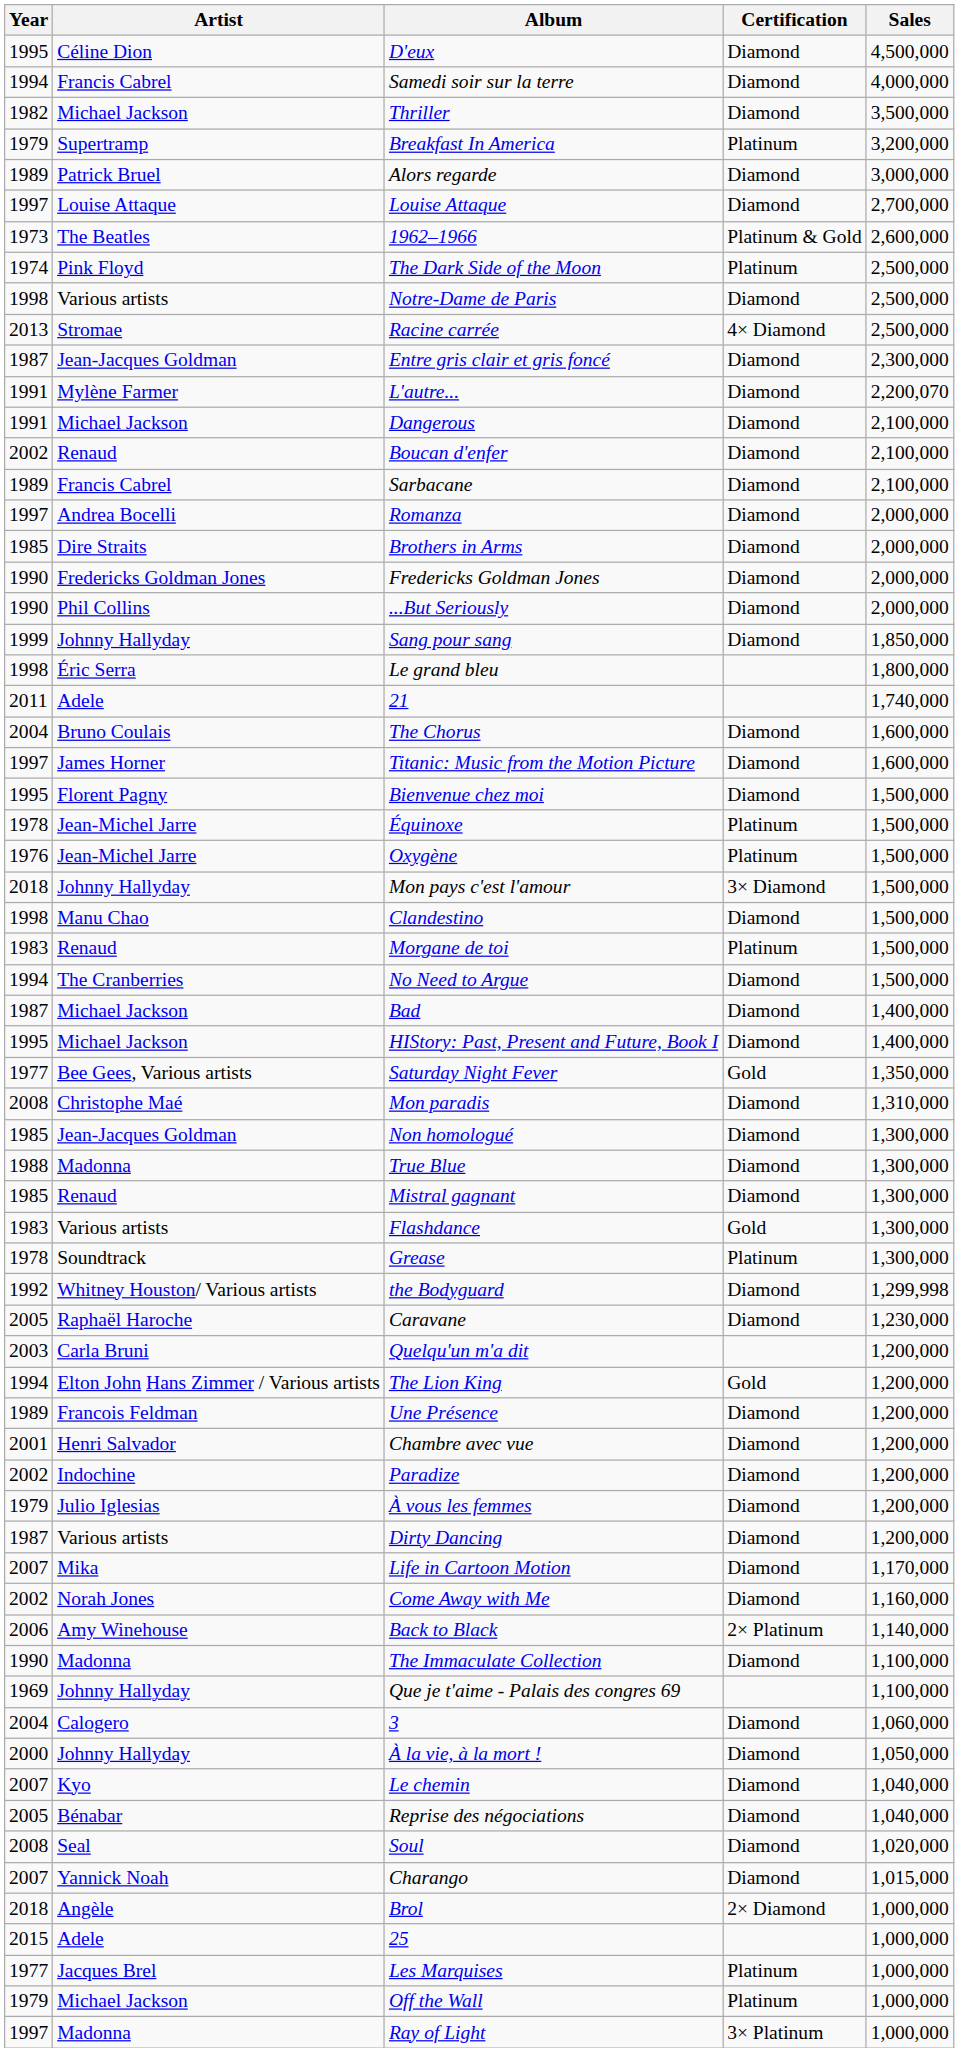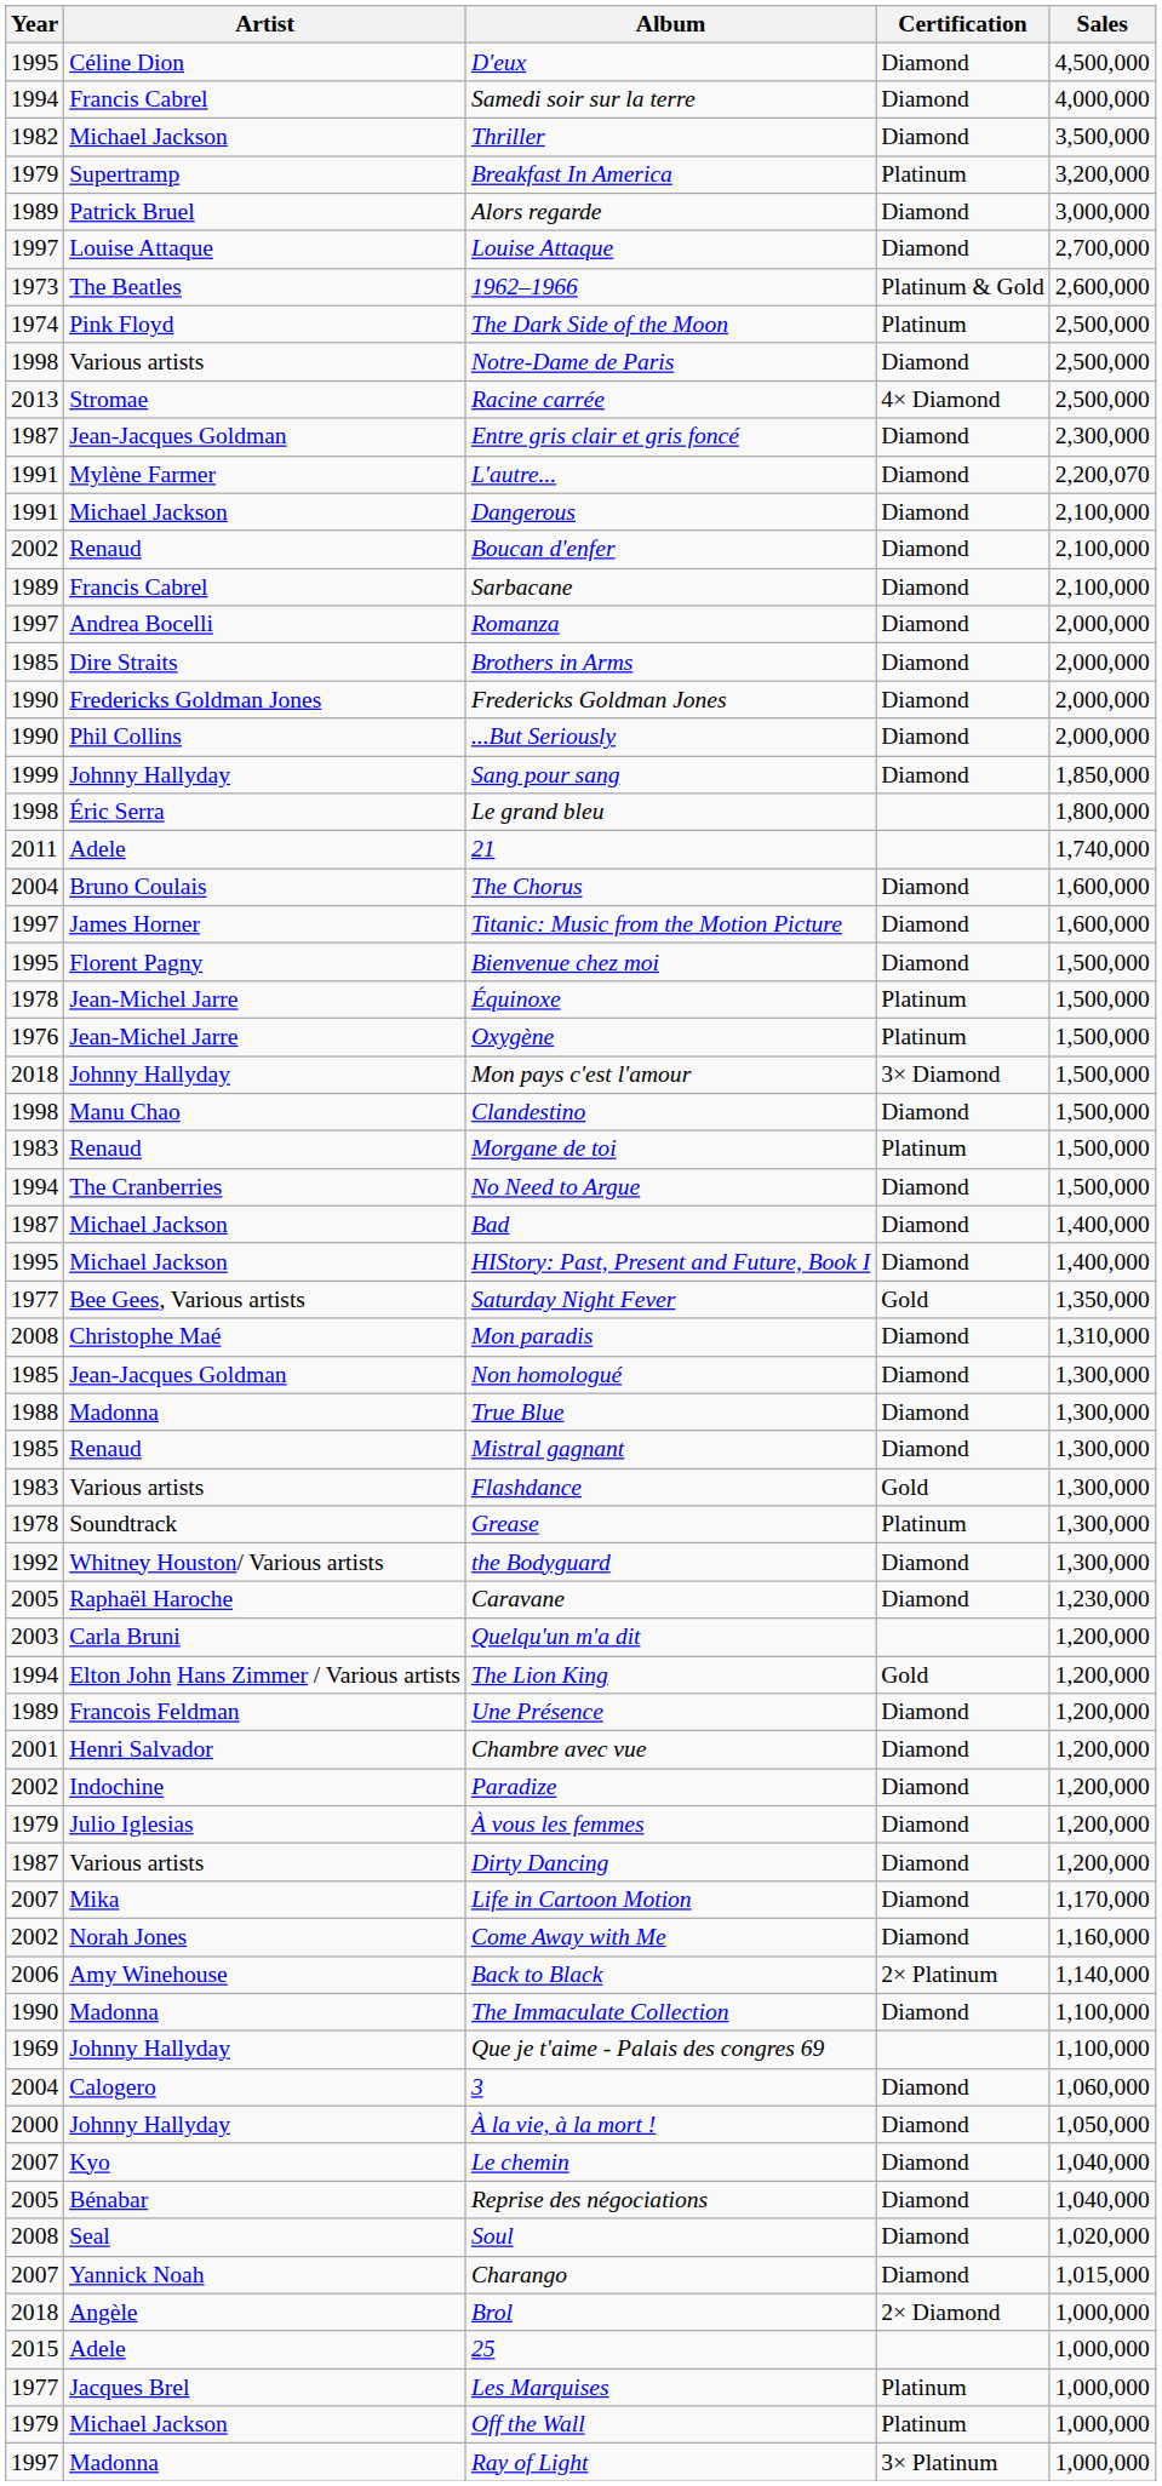the Bodyguard | Sales: 1,299,998 -> 1,300,000
